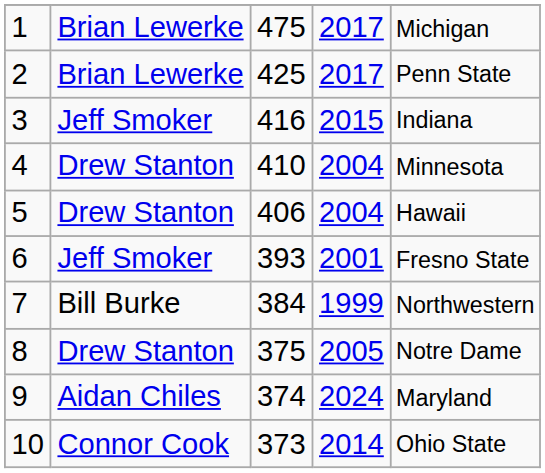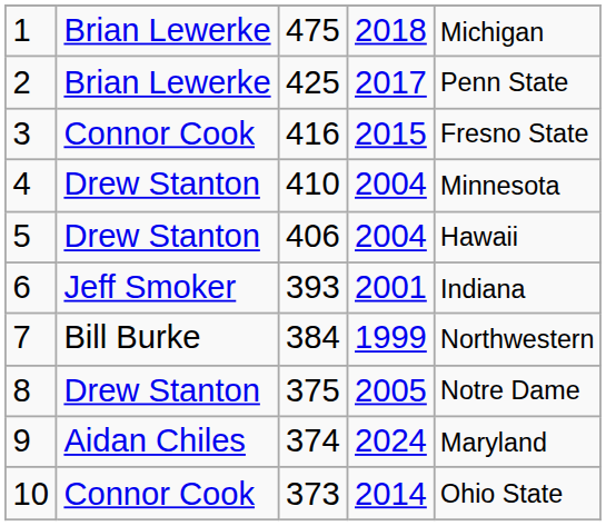1 | column 4: 2017 -> 2018
3 | column 2: Jeff Smoker -> Connor Cook
3 | column 5: Indiana -> Fresno State
6 | column 5: Fresno State -> Indiana
